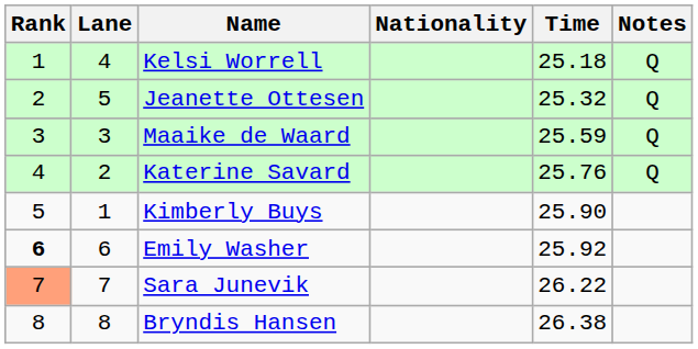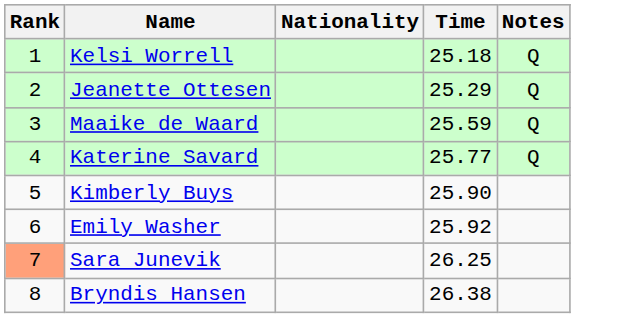- column: Lane | 4 | 5 | 3 | 2 | 1 | 6 | 7 | 8
Jeanette Ottesen | Time: 25.32 -> 25.29
Katerine Savard | Time: 25.76 -> 25.77
Emily Washer | Rank: bold -> normal
Sara Junevik | Time: 26.22 -> 26.25
